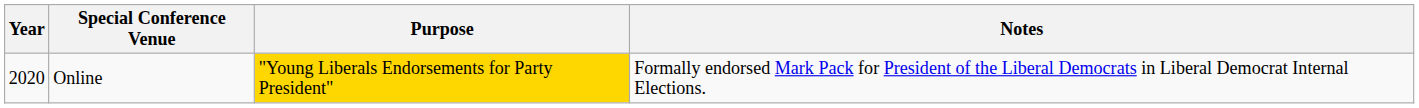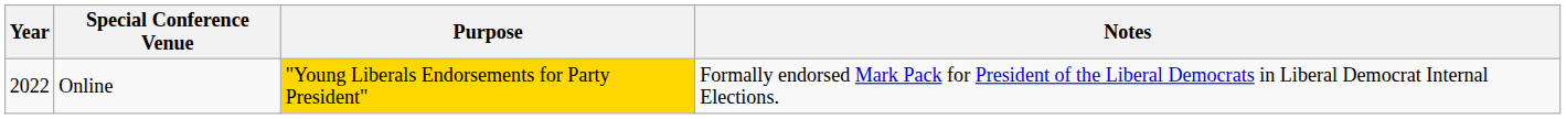Online | Year: 2020 -> 2022
